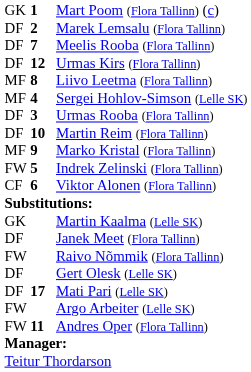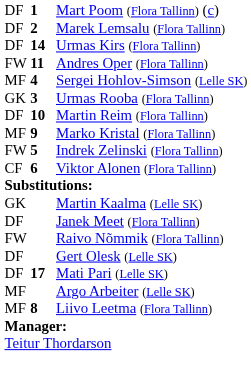Mart Poom (Flora Tallinn) (c) | column 1: GK -> DF
- row: DF | 7 | Meelis Rooba (Flora Tallinn)
Urmas Kirs (Flora Tallinn) | column 2: 12 -> 14
rows swapped: Liivo Leetma (Flora Tallinn) <-> Andres Oper (Flora Tallinn)
Urmas Rooba (Flora Tallinn) | column 1: DF -> GK
Argo Arbeiter (Lelle SK) | column 1: FW -> MF
